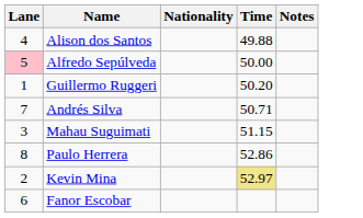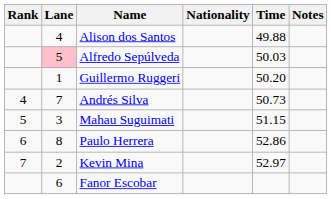+ column: Rank | 4 | 5 | 6 | 7
Alfredo Sepúlveda | Time: 50.00 -> 50.03
Andrés Silva | Time: 50.71 -> 50.73
Kevin Mina | Time: khaki background -> no background
